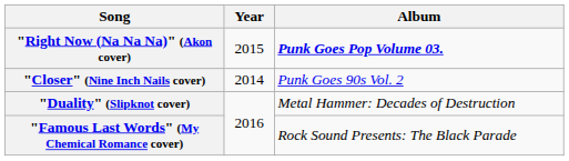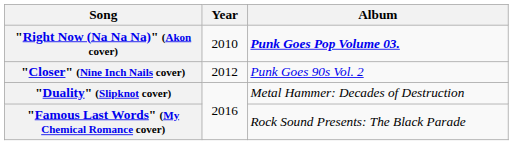"Right Now (Na Na Na)" (Akon cover) | Year: 2015 -> 2010
"Closer" (Nine Inch Nails cover) | Year: 2014 -> 2012
